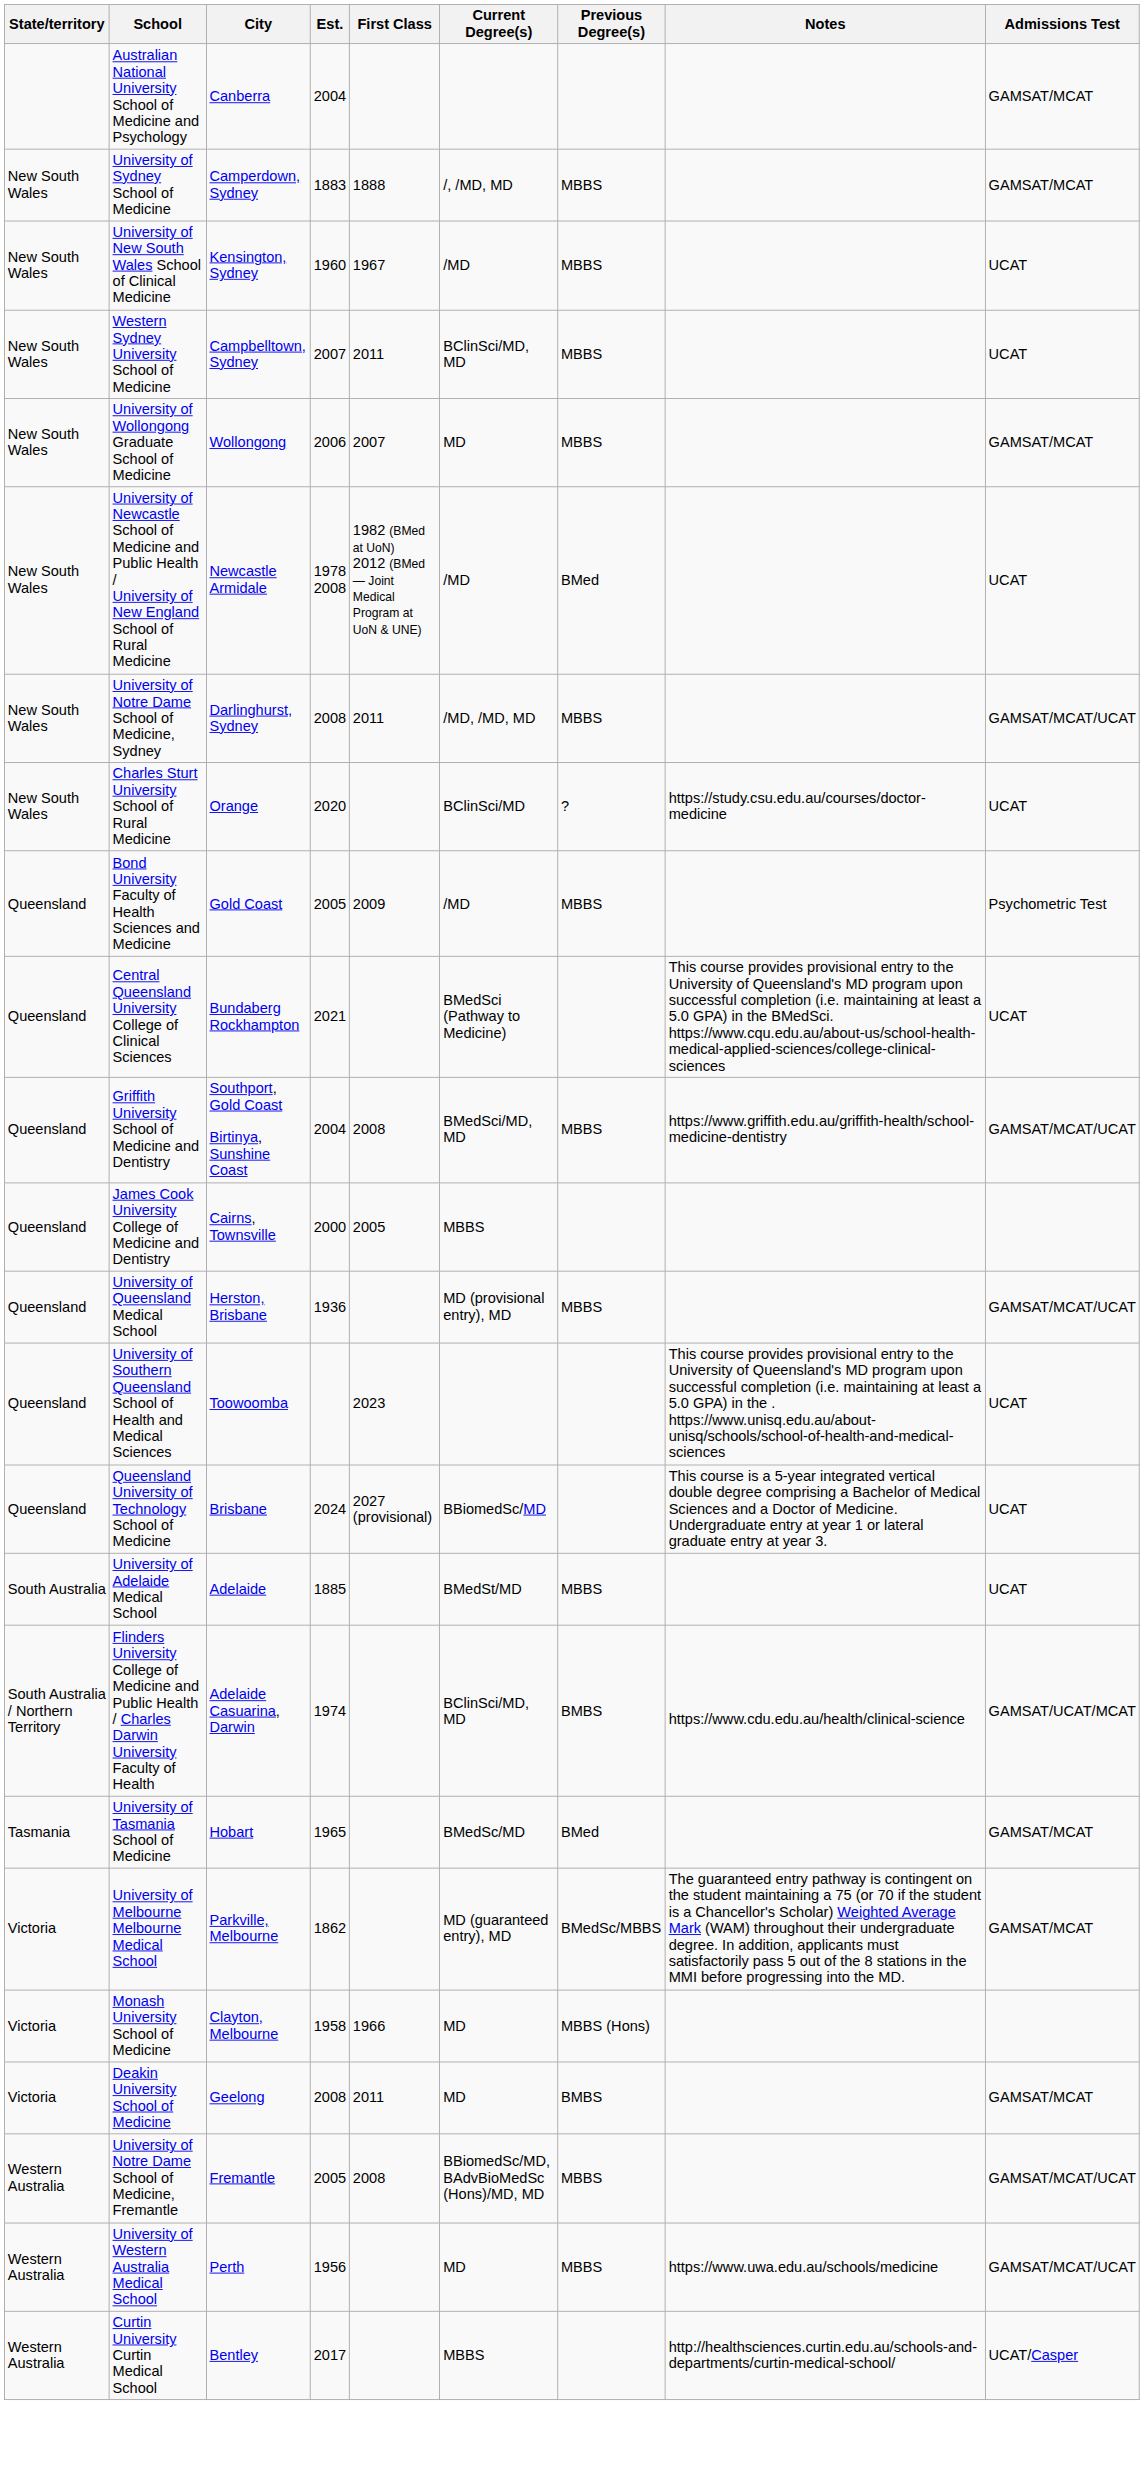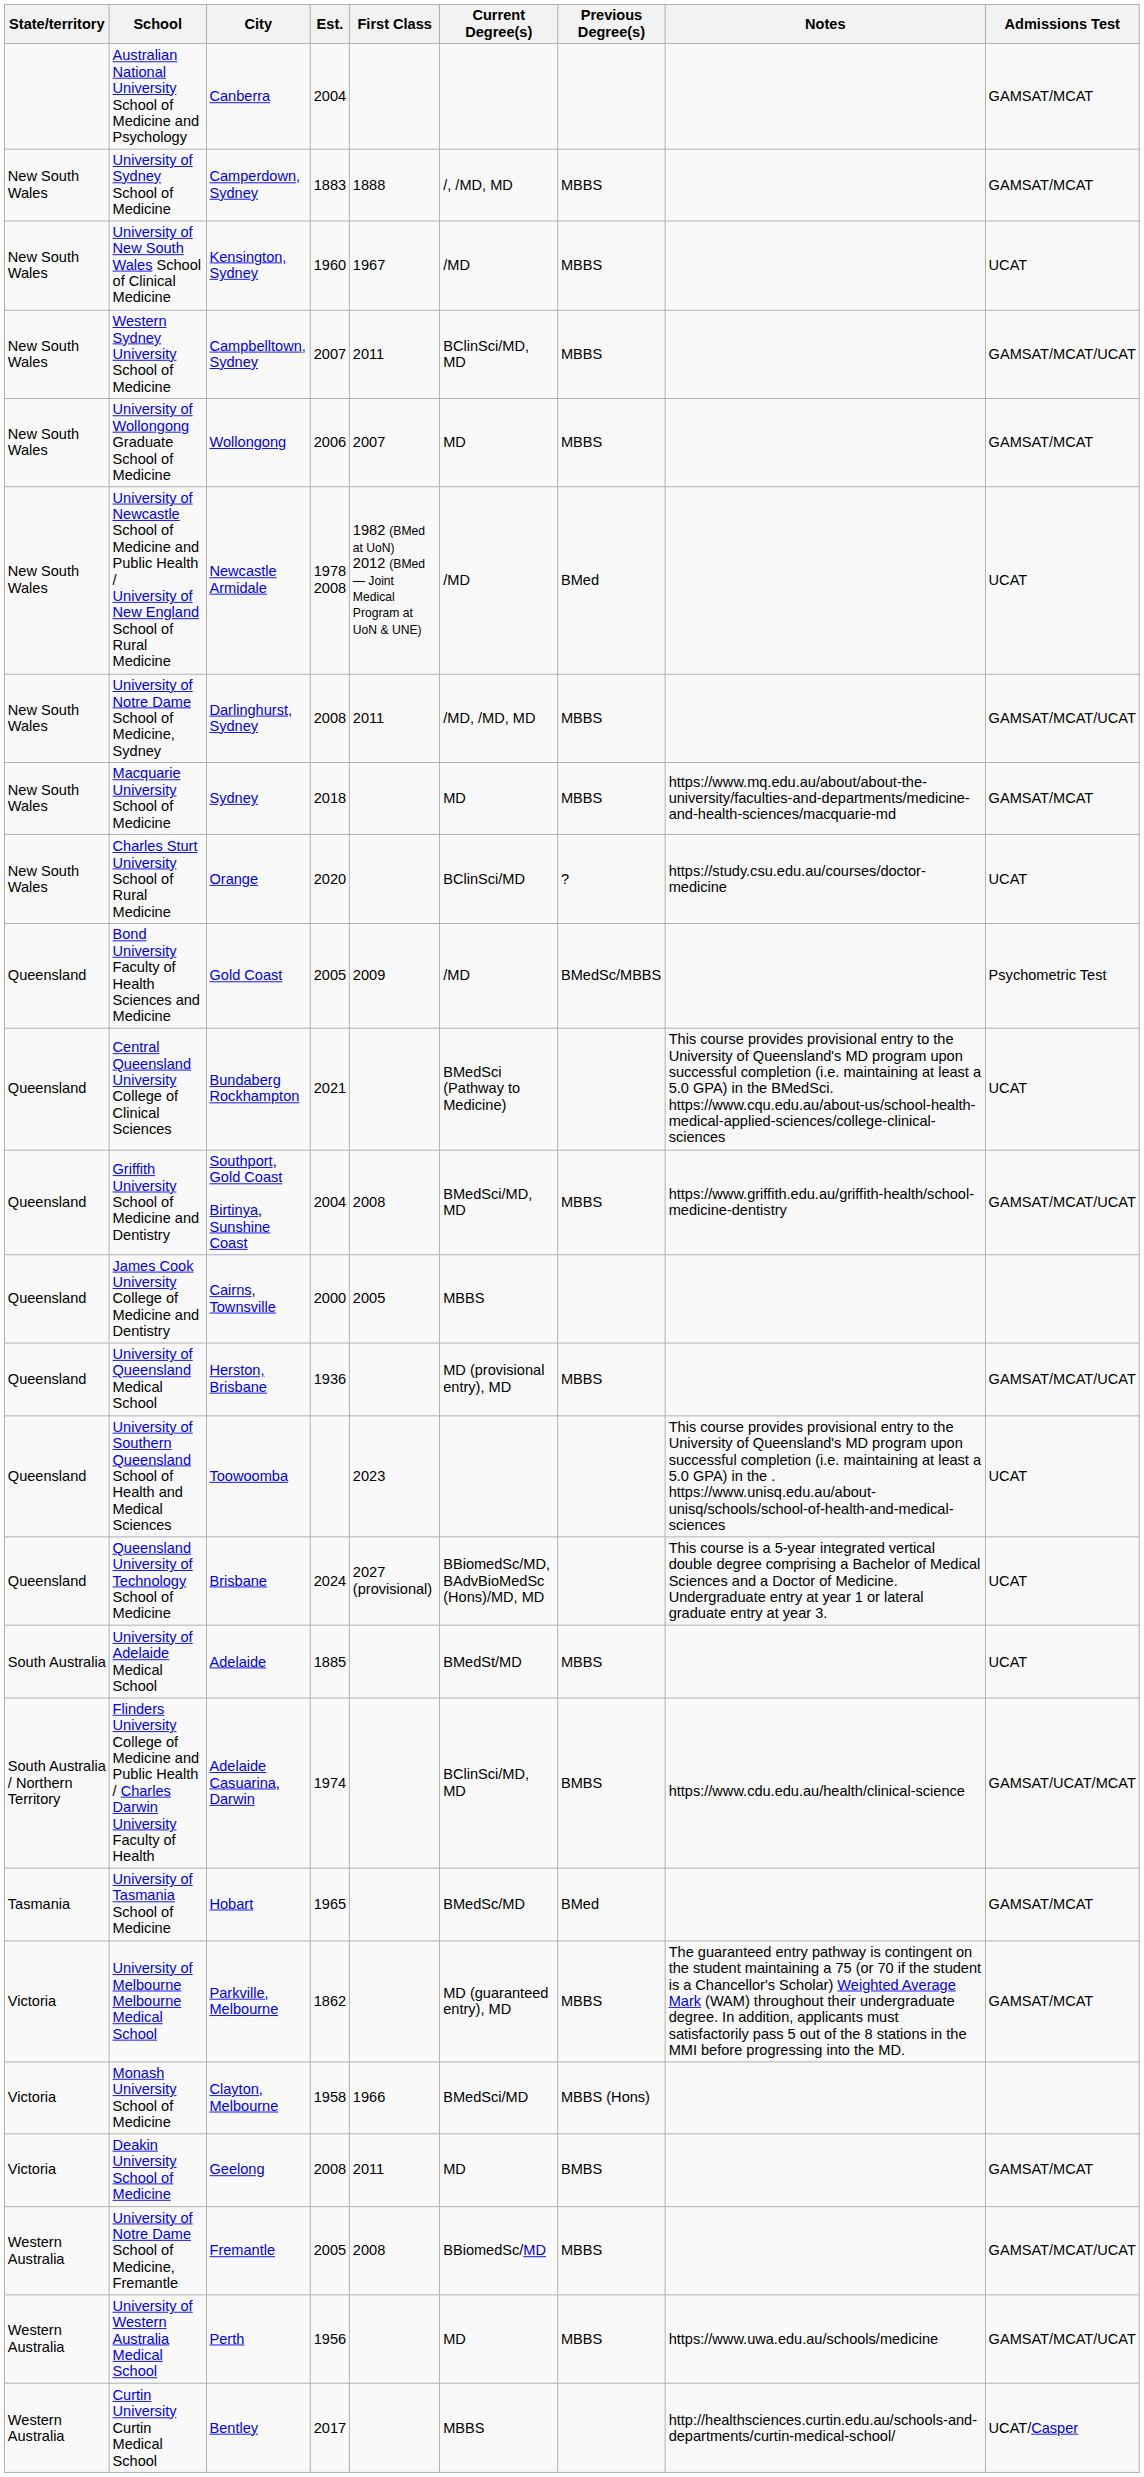Western Sydney University School of Medicine | Admissions Test: UCAT -> GAMSAT/MCAT/UCAT
+ row: New South Wales | Macquarie University School of Medicine | Sydney | 2018 | MD | MBBS | https://www.mq.edu.au/about/about-the-university/faculties-and-departments/medicine-and-health-sciences/macquarie-md | GAMSAT/MCAT
Bond University Faculty of Health Sciences and Medicine | Previous Degree(s): MBBS -> BMedSc/MBBS
Queensland University of Technology School of Medicine | Current Degree(s): BBiomedSc/MD -> BBiomedSc/MD, BAdvBioMedSc (Hons)/MD, MD
University of Melbourne Melbourne Medical School | Previous Degree(s): BMedSc/MBBS -> MBBS
Monash University School of Medicine | Current Degree(s): MD -> BMedSci/MD
University of Notre Dame School of Medicine, Fremantle | Current Degree(s): BBiomedSc/MD, BAdvBioMedSc (Hons)/MD, MD -> BBiomedSc/MD
